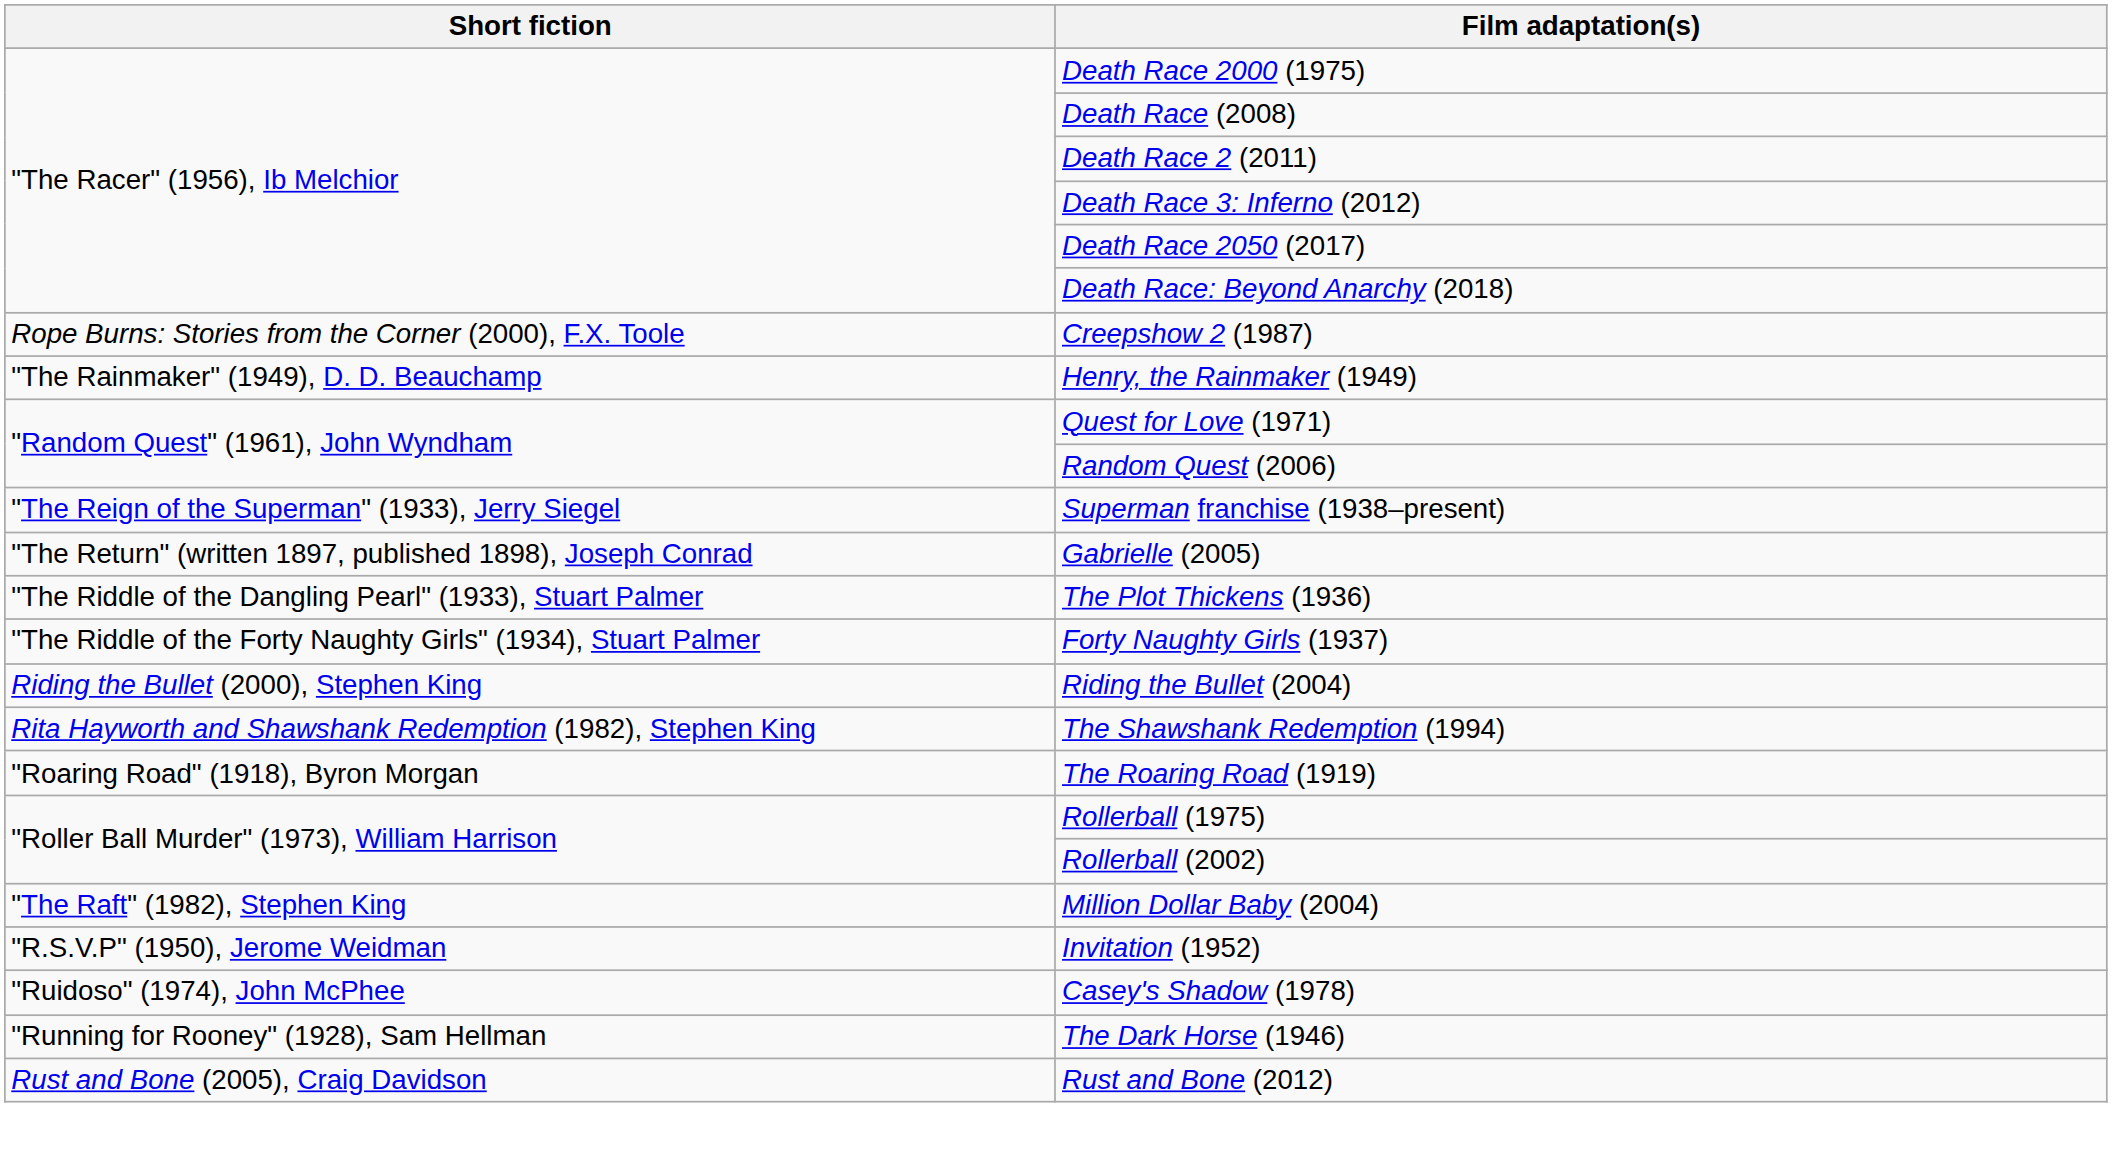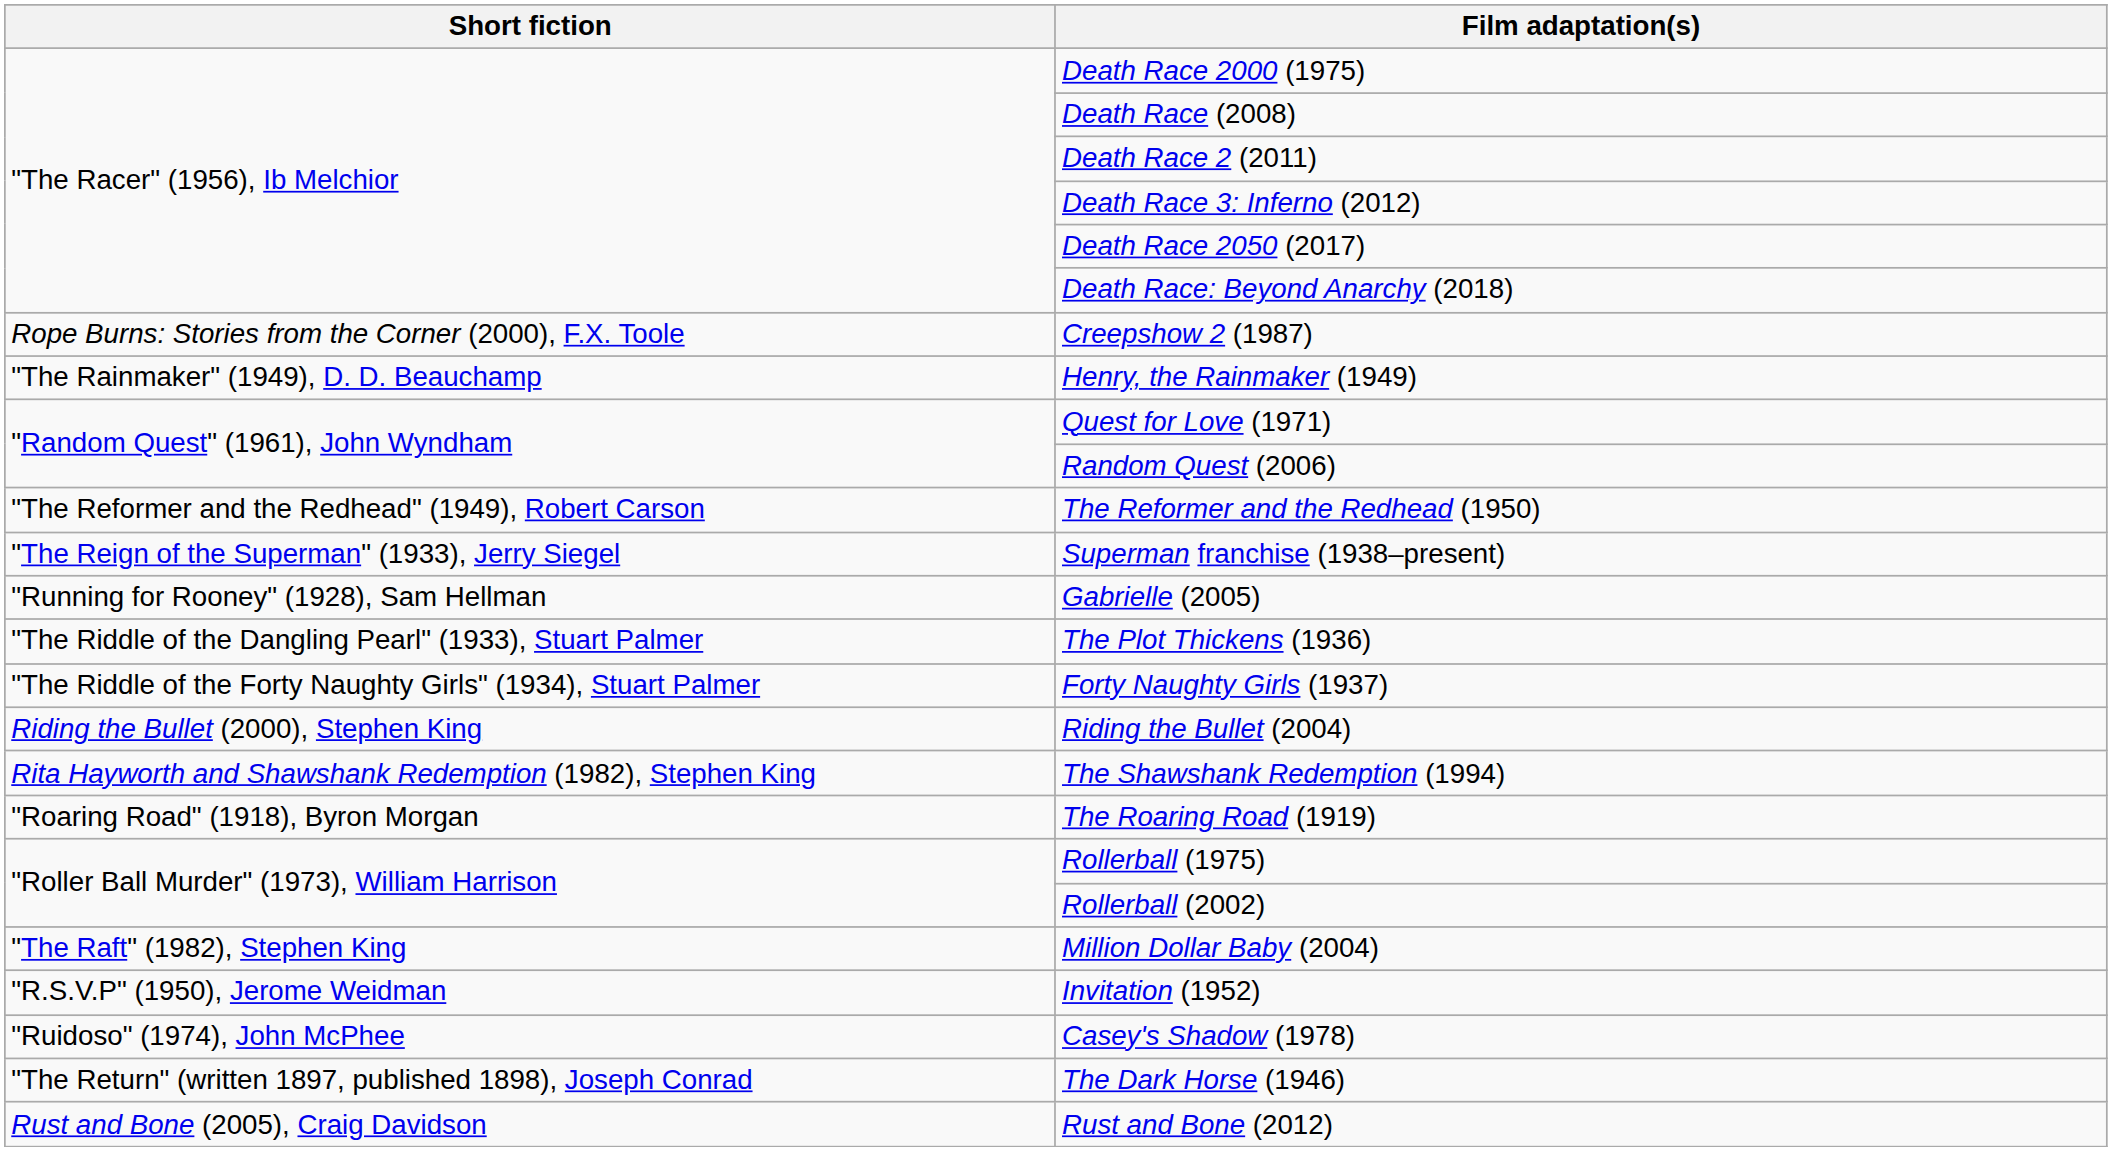+ row: "The Reformer and the Redhead" (1949), Robert Carson | The Reformer and the Redhead (1950)
Gabrielle (2005) | Short fiction: "The Return" (written 1897, published 1898), Joseph Conrad -> "Running for Rooney" (1928), Sam Hellman
The Dark Horse (1946) | Short fiction: "Running for Rooney" (1928), Sam Hellman -> "The Return" (written 1897, published 1898), Joseph Conrad
